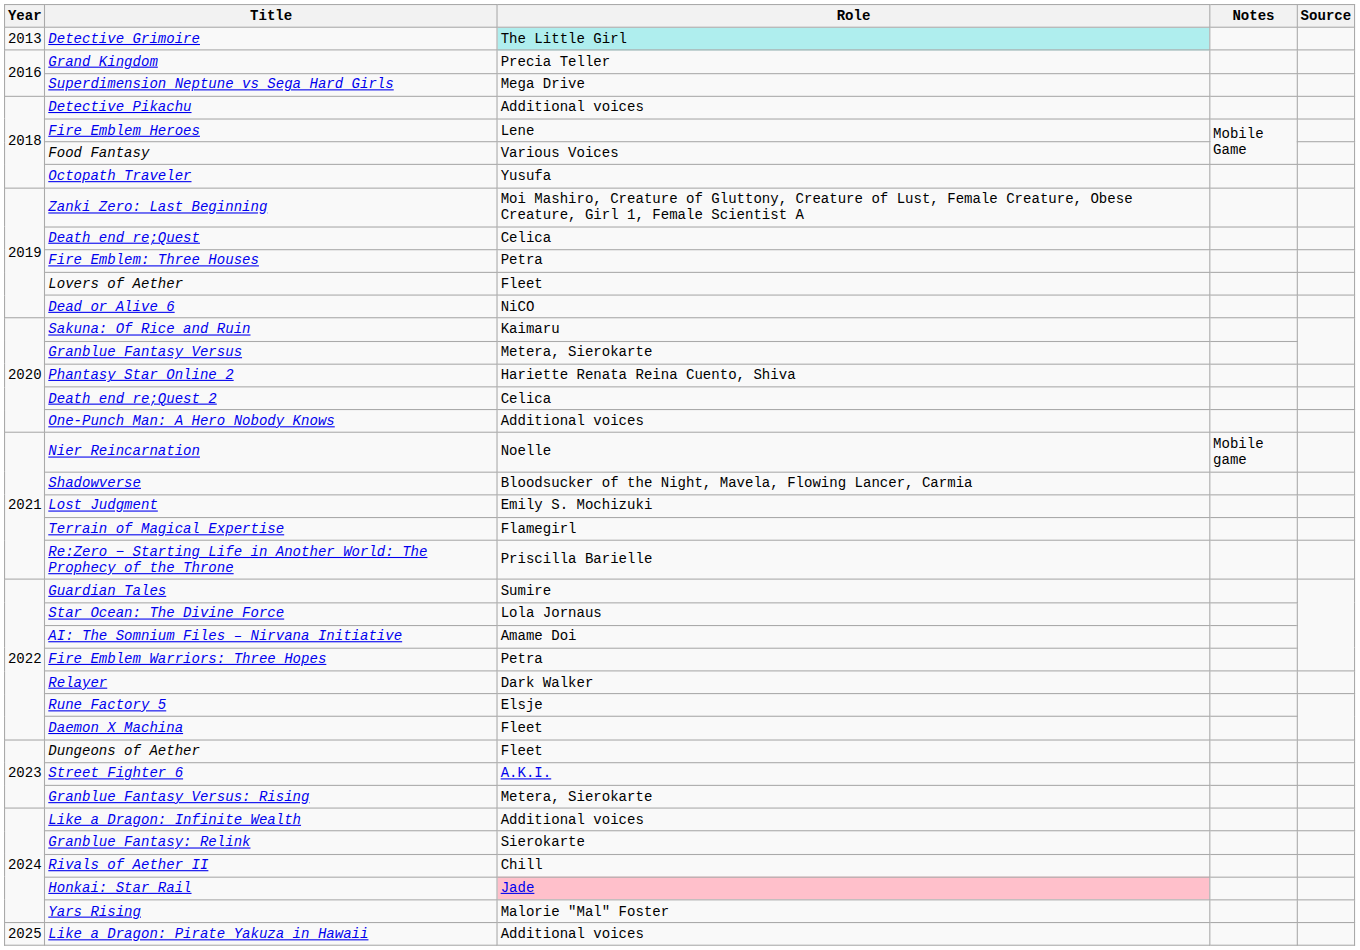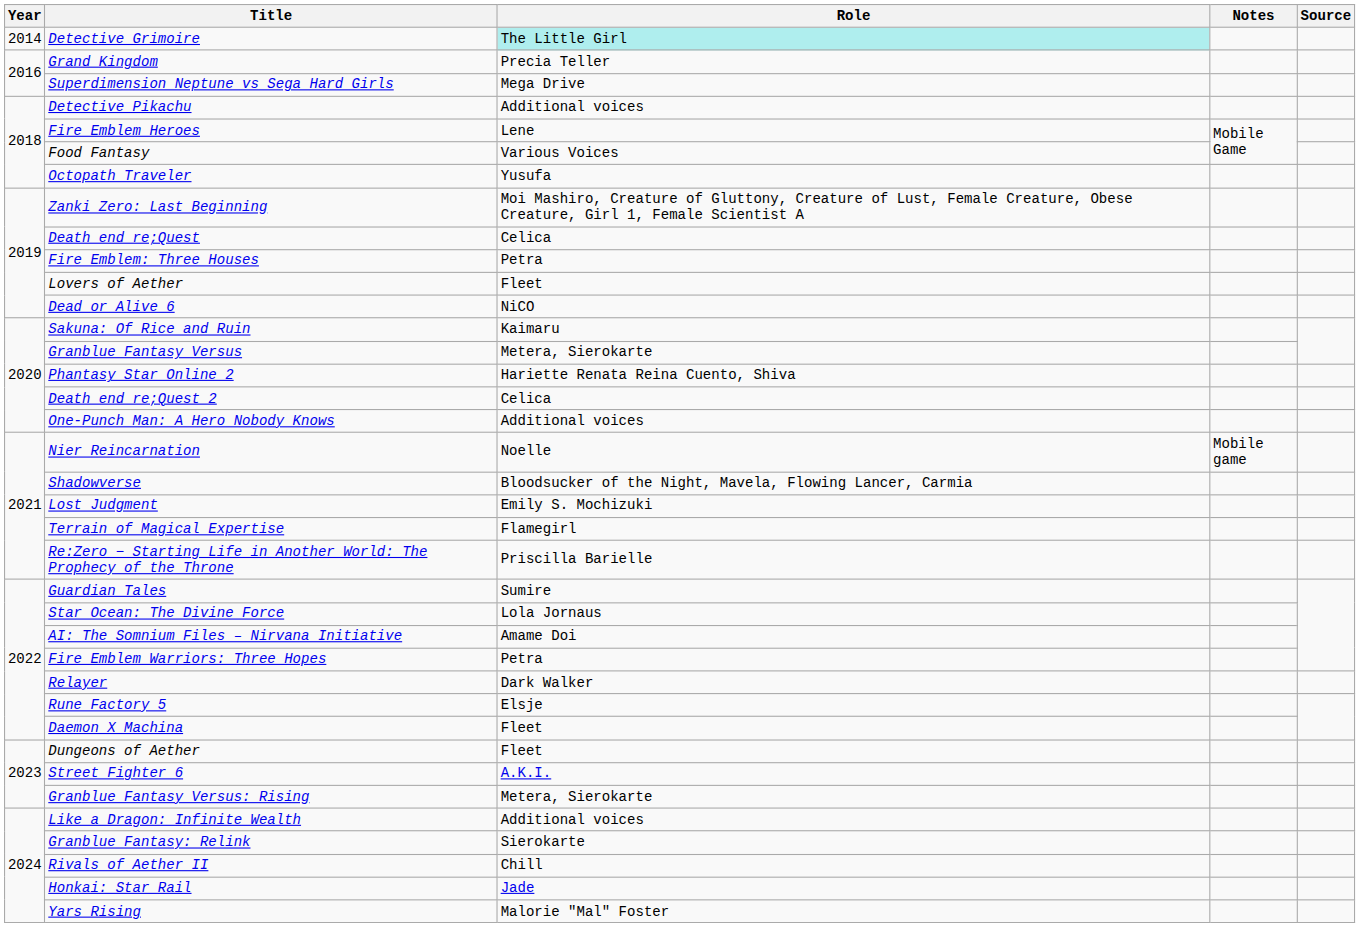Detective Grimoire | Year: 2013 -> 2014
Honkai: Star Rail | Role: pink background -> no background
- row: 2025 | Like a Dragon: Pirate Yakuza in Hawaii | Additional voices
